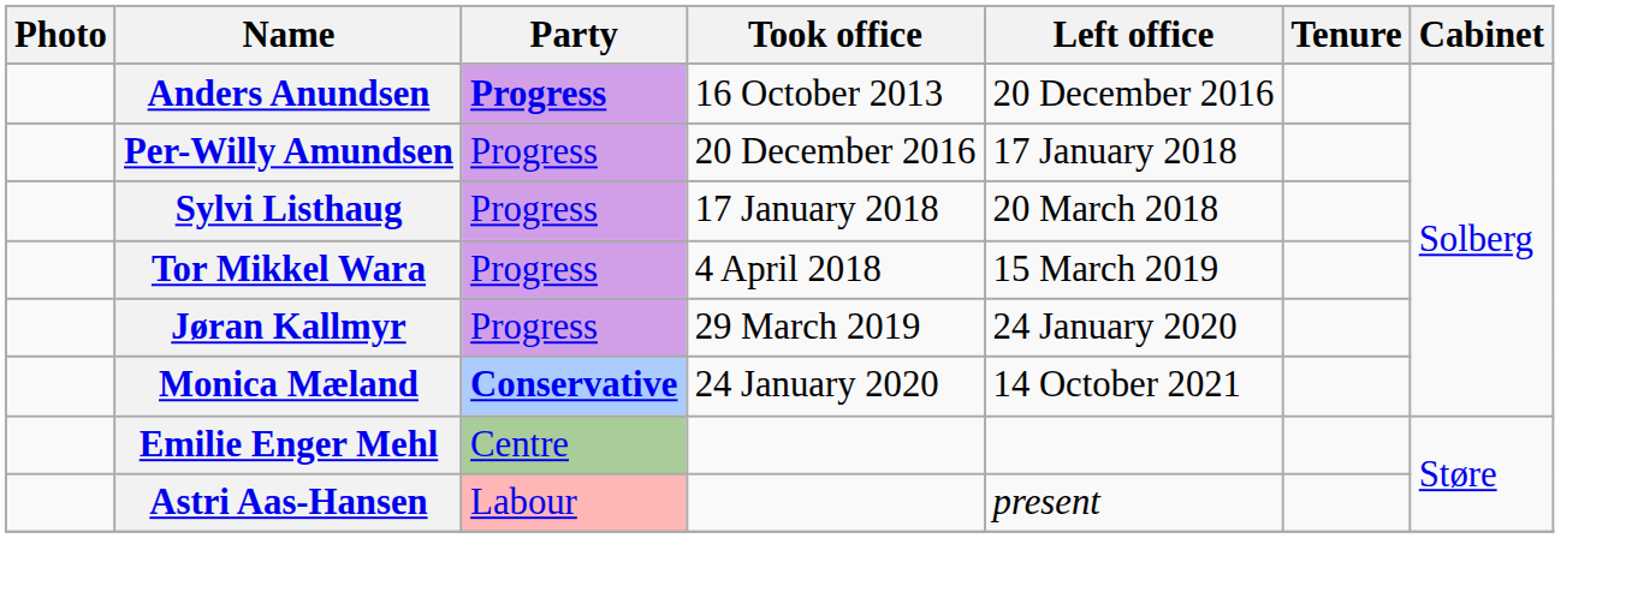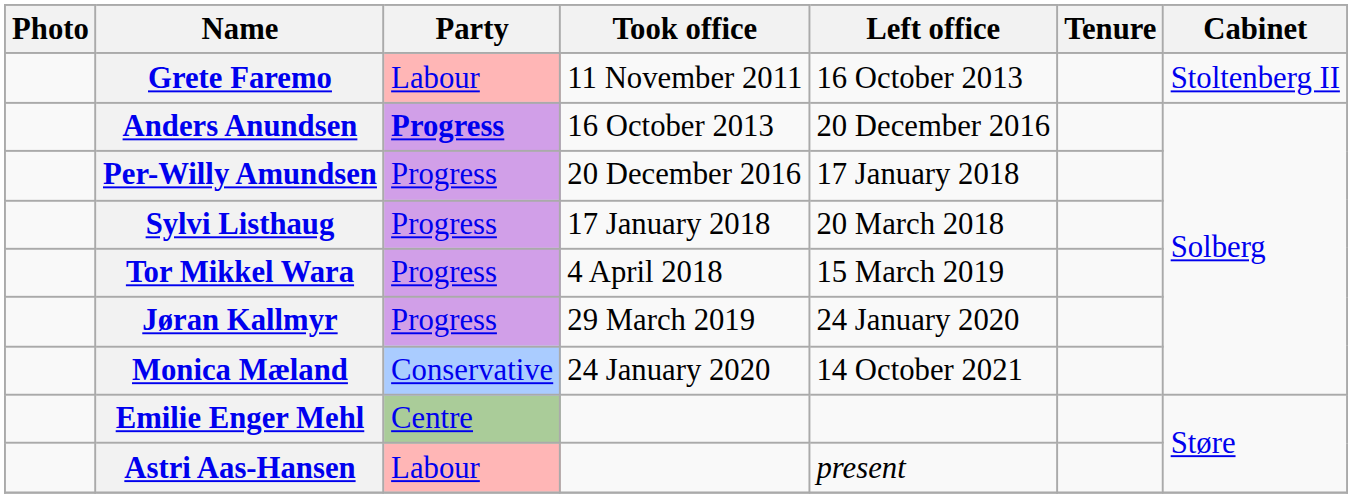+ row: Grete Faremo | Labour | 11 November 2011 | 16 October 2013 | Stoltenberg II
Monica Mæland | Party: bold -> normal
